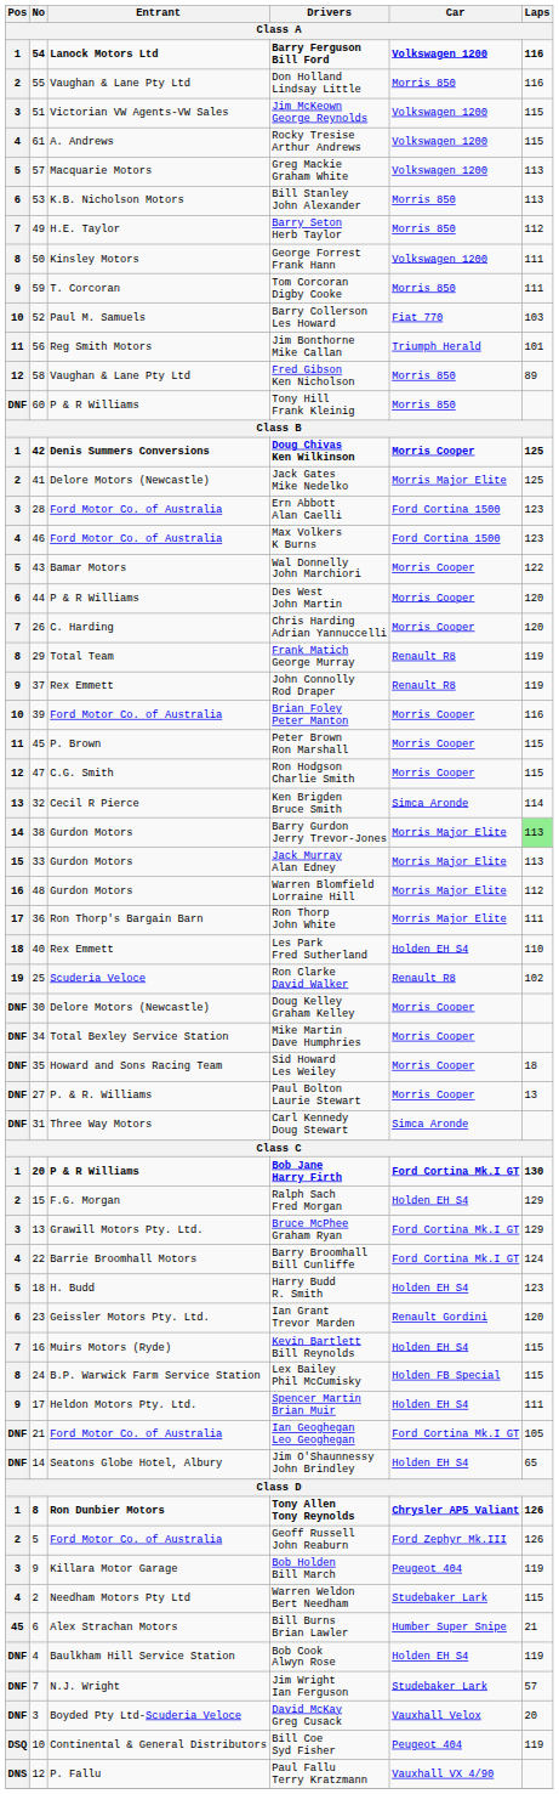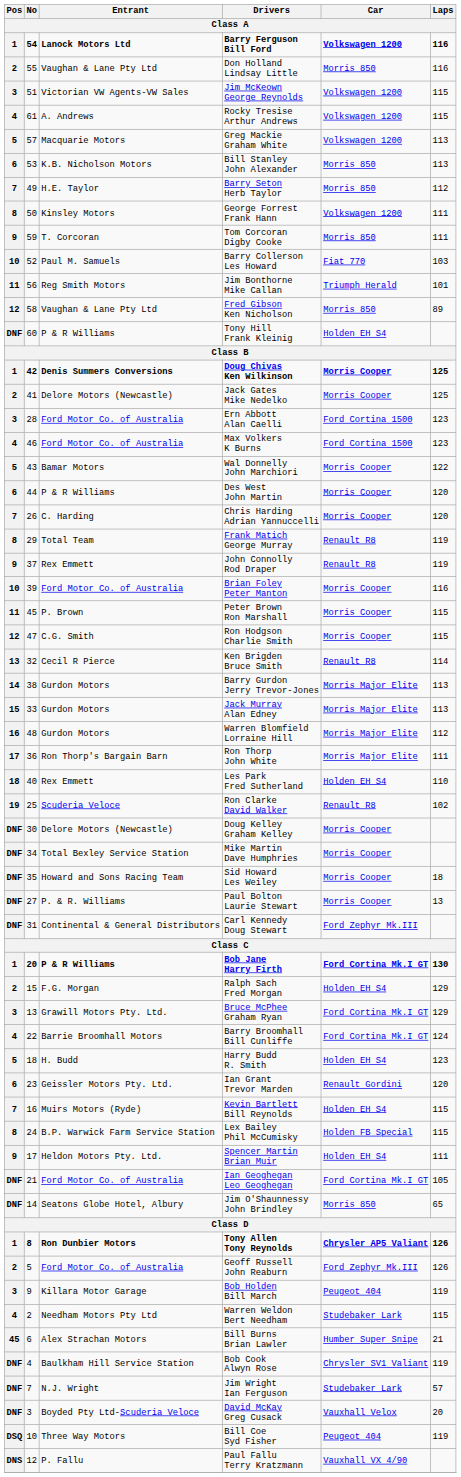Tony Hill Frank Kleinig | Car: Morris 850 -> Holden EH S4
Jack Gates Mike Nedelko | Car: Morris Major Elite -> Morris Cooper
Ken Brigden Bruce Smith | Car: Simca Aronde -> Renault R8
Barry Gurdon Jerry Trevor-Jones | Laps: lightgreen background -> no background
Carl Kennedy Doug Stewart | Entrant: Three Way Motors -> Continental & General Distributors
Carl Kennedy Doug Stewart | Car: Simca Aronde -> Ford Zephyr Mk.III
Jim O'Shaunnessy John Brindley | Car: Holden EH S4 -> Morris 850
Bob Cook Alwyn Rose | Car: Holden EH S4 -> Chrysler SV1 Valiant
Bill Coe Syd Fisher | Entrant: Continental & General Distributors -> Three Way Motors
